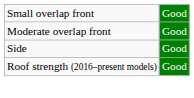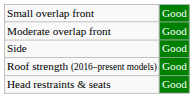+ row: Head restraints & seats | Good
